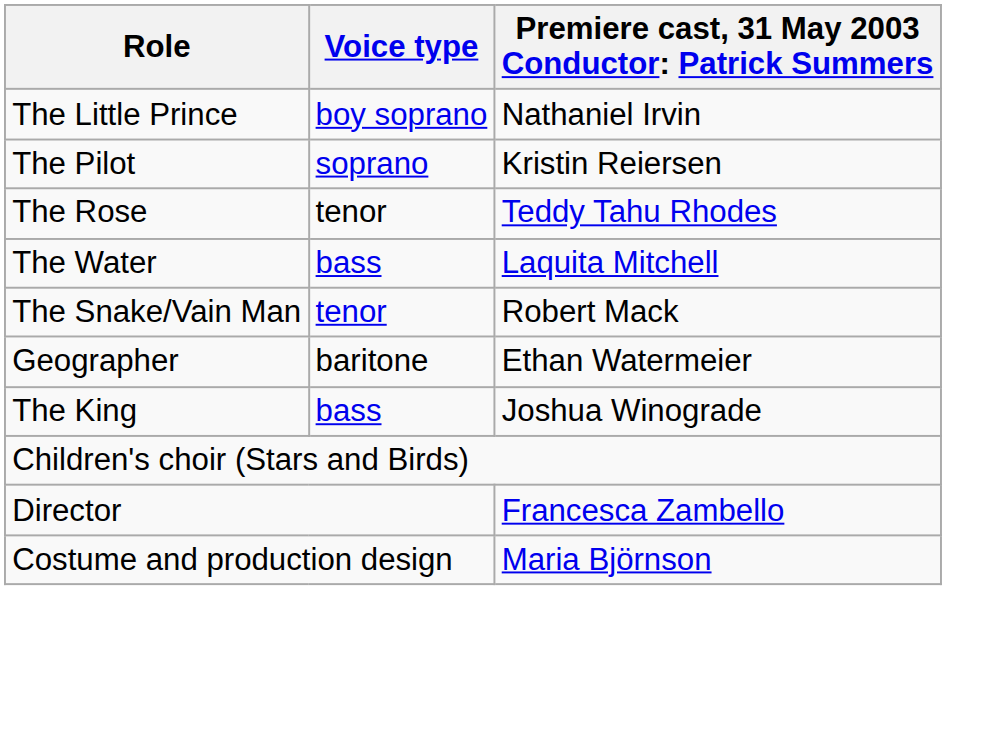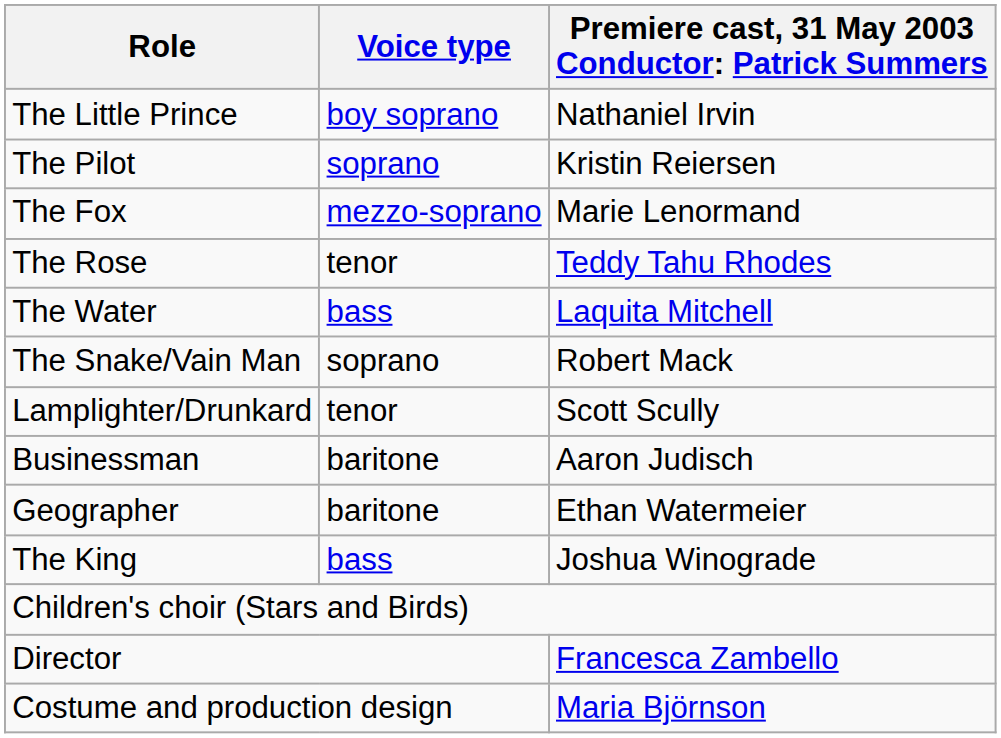+ row: The Fox | mezzo-soprano | Marie Lenormand
The Snake/Vain Man | Voice type: tenor -> soprano
+ row: Lamplighter/Drunkard | tenor | Scott Scully
+ row: Businessman | baritone | Aaron Judisch
